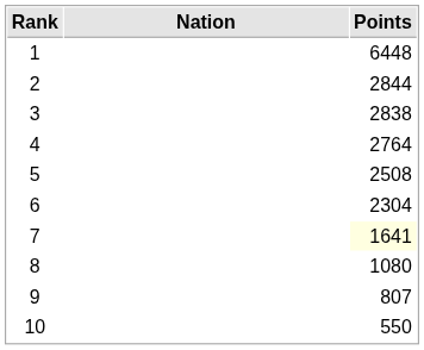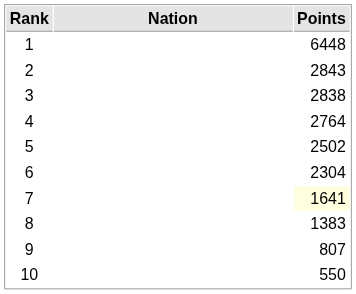2 | Points: 2844 -> 2843
5 | Points: 2508 -> 2502
8 | Points: 1080 -> 1383
